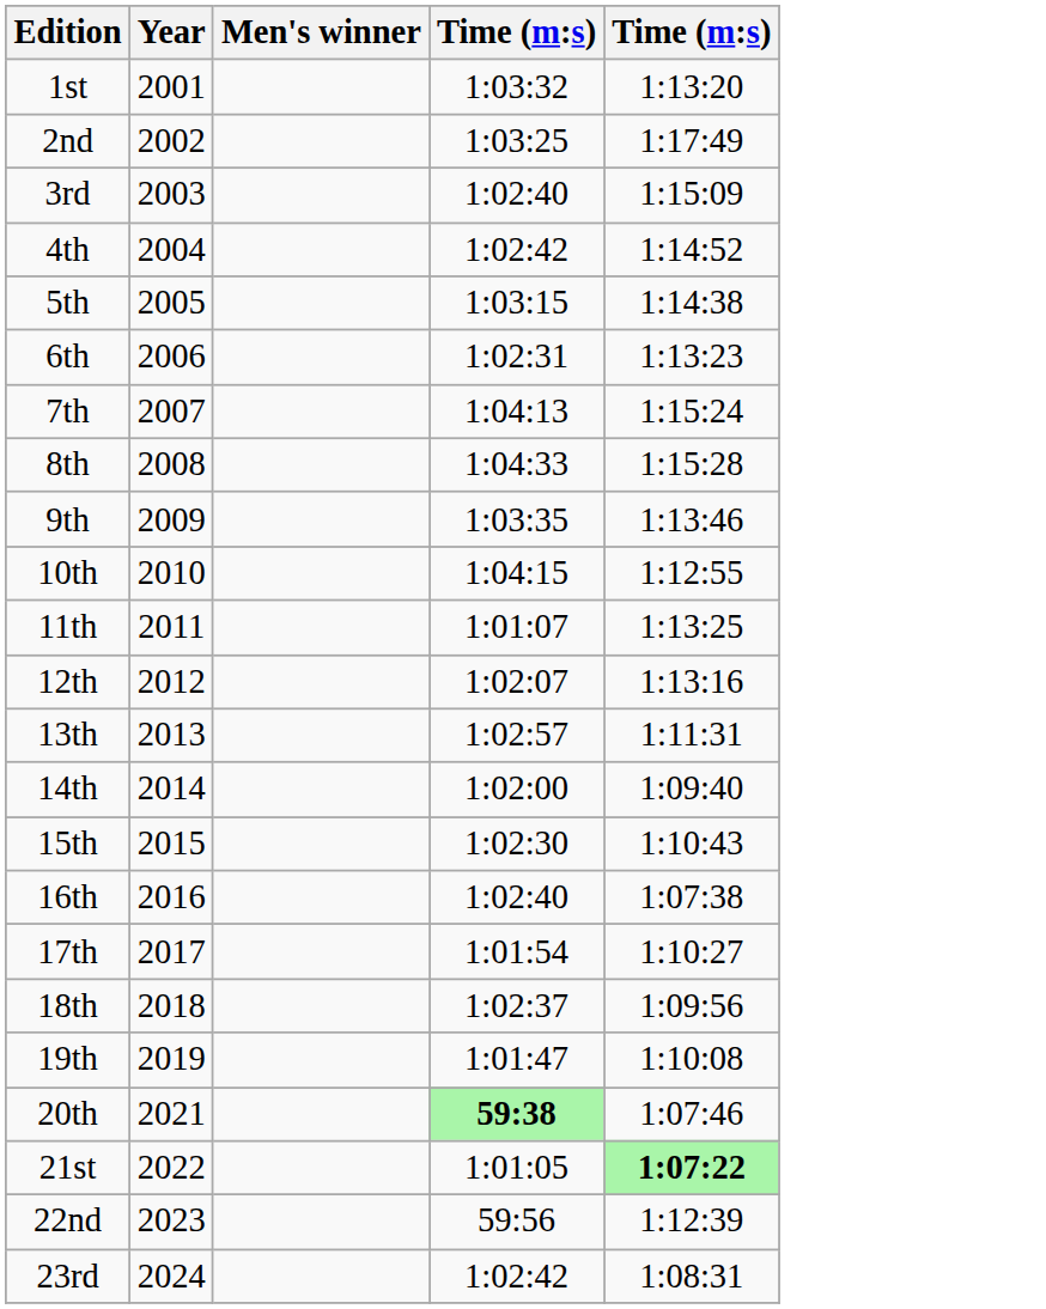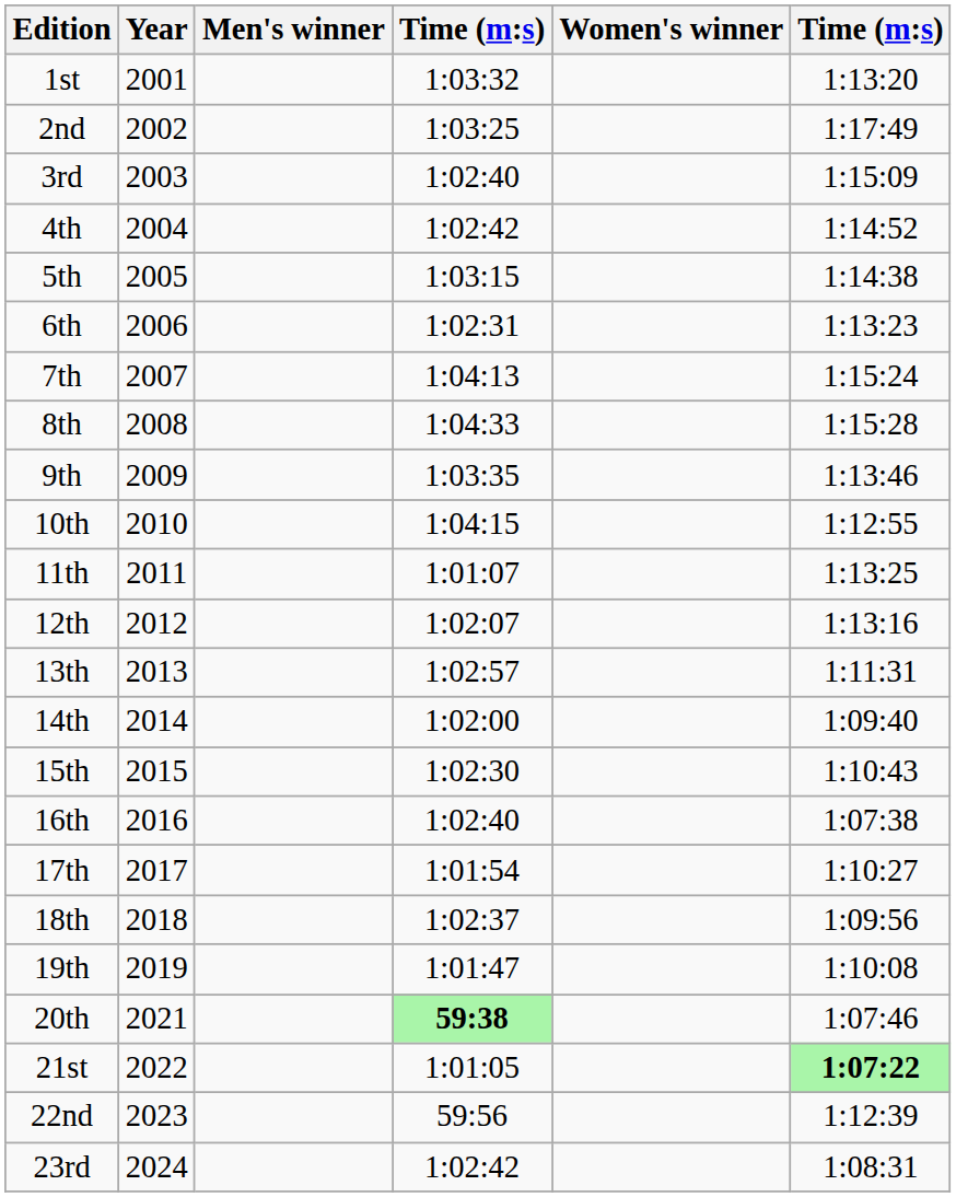+ column: Women's winner
